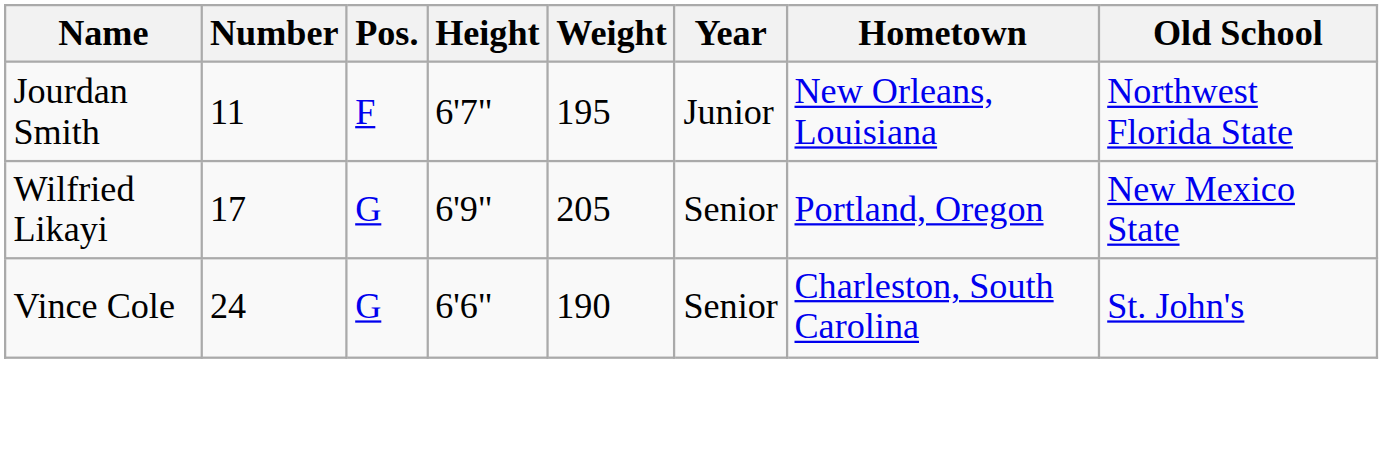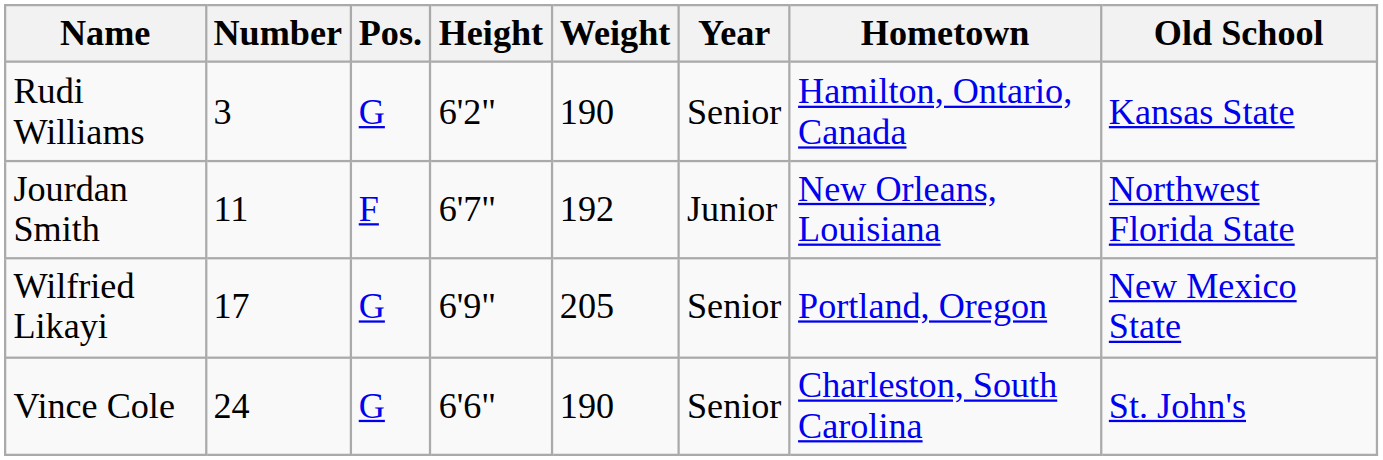+ row: Rudi Williams | 3 | G | 6'2" | 190 | Senior | Hamilton, Ontario, Canada | Kansas State
Jourdan Smith | Weight: 195 -> 192
